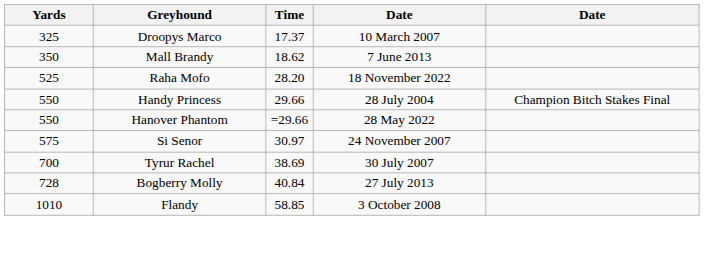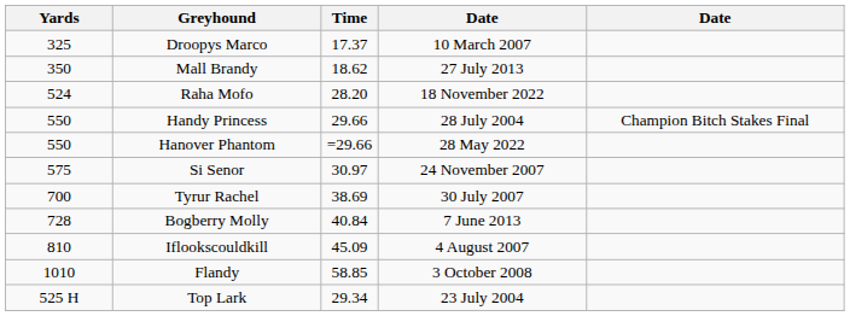Mall Brandy | column 4: 7 June 2013 -> 27 July 2013
Raha Mofo | Yards: 525 -> 524
Bogberry Molly | column 4: 27 July 2013 -> 7 June 2013
+ row: 810 | Iflookscouldkill | 45.09 | 4 August 2007
+ row: 525 H | Top Lark | 29.34 | 23 July 2004
